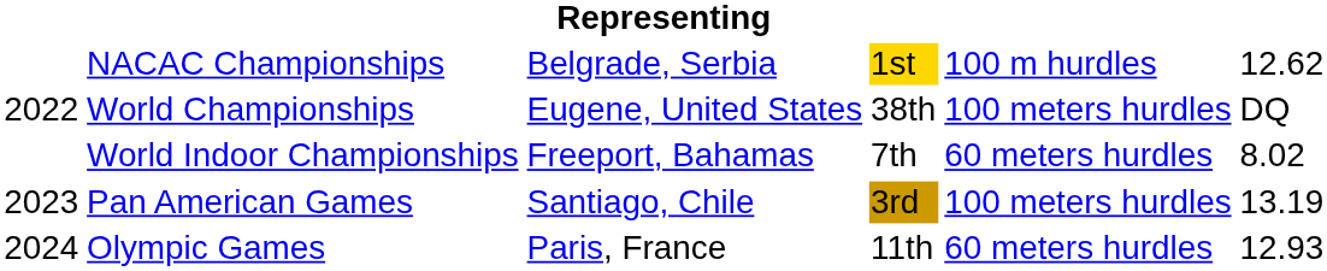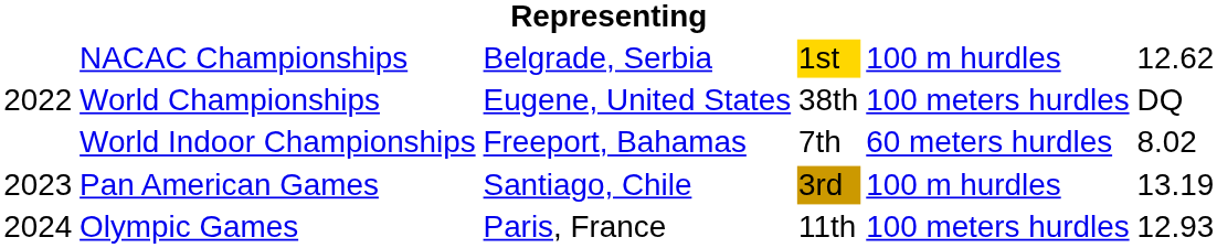Pan American Games | column 5: 100 meters hurdles -> 100 m hurdles
Olympic Games | column 5: 60 meters hurdles -> 100 meters hurdles
